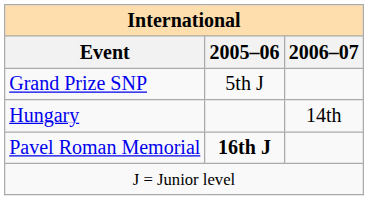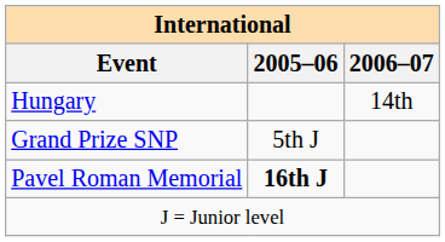rows swapped: Hungary <-> Grand Prize SNP
